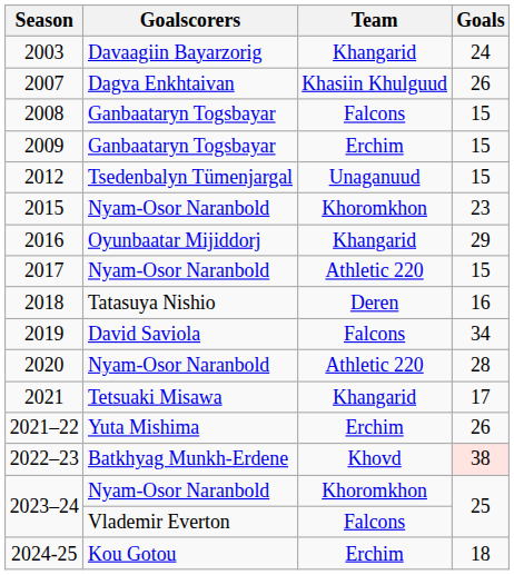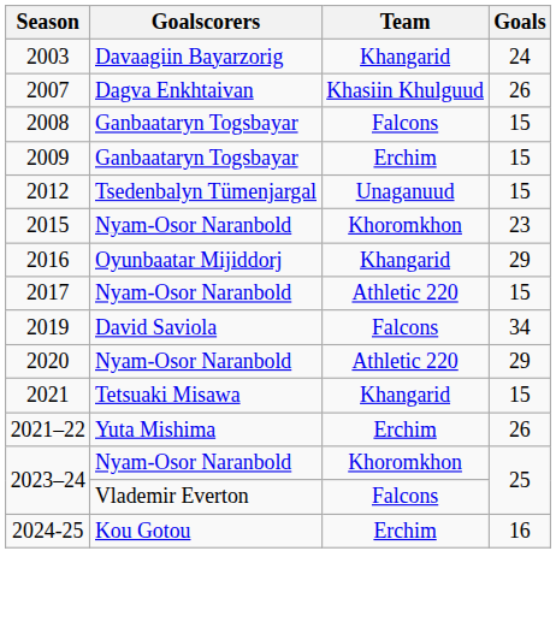- row: 2018 | Tatasuya Nishio | Deren | 16
2020 | Goals: 28 -> 29
2021 | Goals: 17 -> 15
- row: 2022–23 | Batkhyag Munkh-Erdene | Khovd | 38
2024-25 | Goals: 18 -> 16
